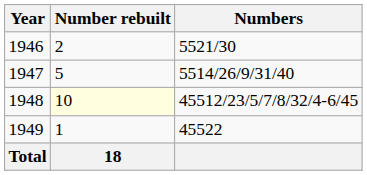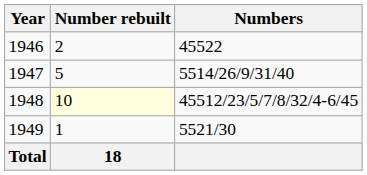1946 | Numbers: 5521/30 -> 45522
1949 | Numbers: 45522 -> 5521/30
